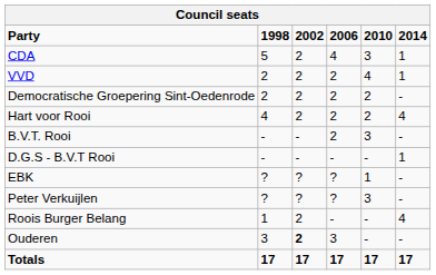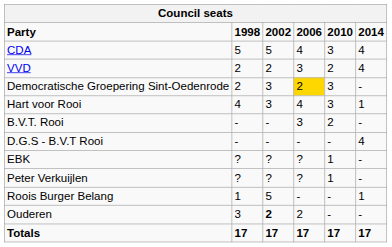CDA | 2002: 2 -> 5
CDA | 2014: 1 -> 4
VVD | 2006: 2 -> 3
VVD | 2010: 4 -> 2
VVD | 2014: 1 -> 4
Democratische Groepering Sint-Oedenrode | 2002: 2 -> 3
Democratische Groepering Sint-Oedenrode | 2006: no background -> gold background
Democratische Groepering Sint-Oedenrode | 2010: 2 -> 3
Hart voor Rooi | 2002: 2 -> 3
Hart voor Rooi | 2006: 2 -> 4
Hart voor Rooi | 2010: 2 -> 3
Hart voor Rooi | 2014: 4 -> 1
B.V.T. Rooi | 2006: 2 -> 3
B.V.T. Rooi | 2010: 3 -> 2
D.G.S - B.V.T Rooi | 2014: 1 -> 4
Peter Verkuijlen | 2010: 3 -> 1
Roois Burger Belang | 2002: 2 -> 5
Roois Burger Belang | 2014: 4 -> 1
Ouderen | 2006: 3 -> 2
